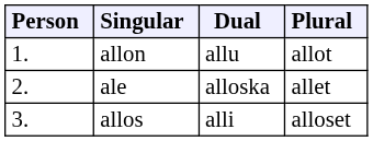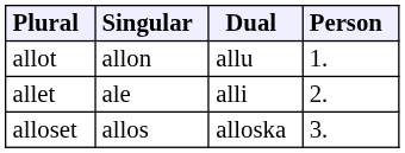columns swapped: Person <-> Plural
ale | Dual: alloska -> alli
allos | Dual: alli -> alloska
